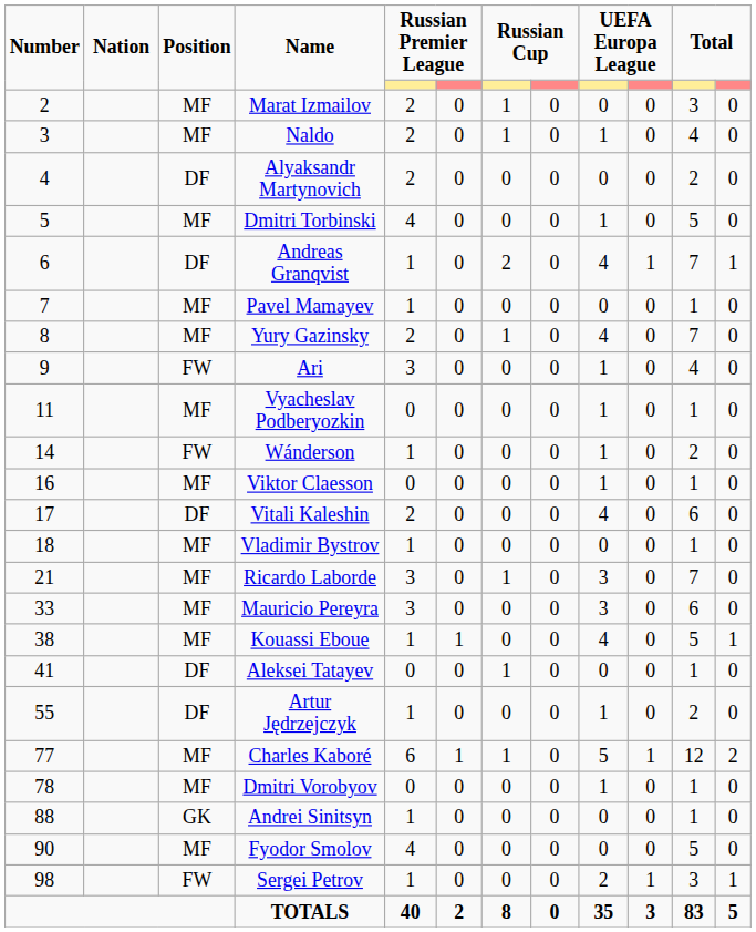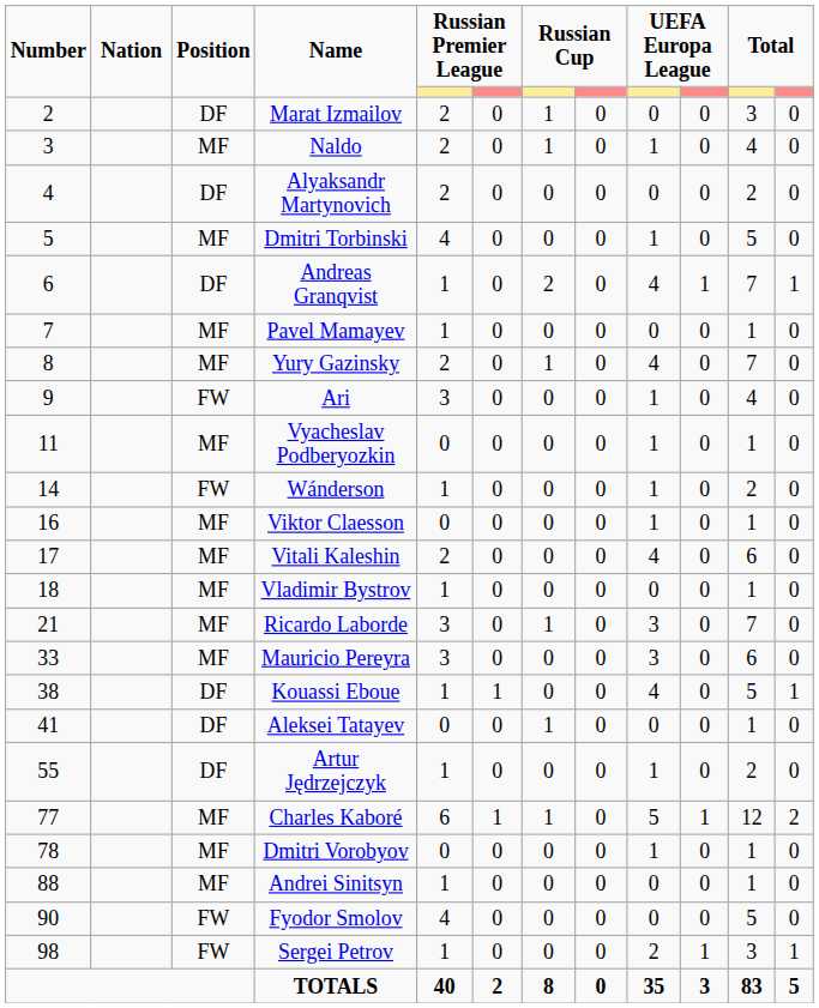Marat Izmailov | Position: MF -> DF
Vitali Kaleshin | Position: DF -> MF
Kouassi Eboue | Position: MF -> DF
Andrei Sinitsyn | Position: GK -> MF
Fyodor Smolov | Position: MF -> FW
